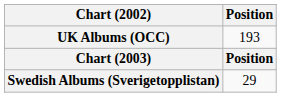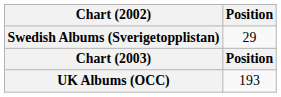rows swapped: UK Albums (OCC) <-> Swedish Albums (Sverigetopplistan)
